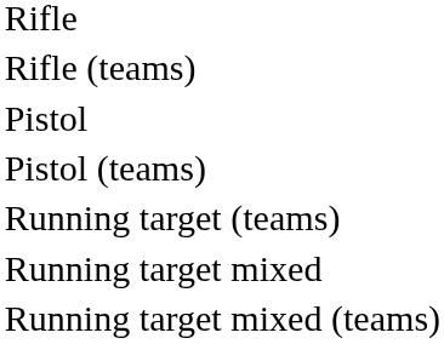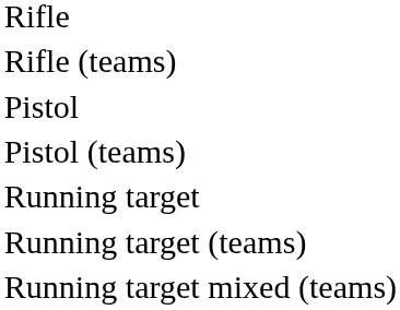+ row: Running target
- row: Running target mixed
